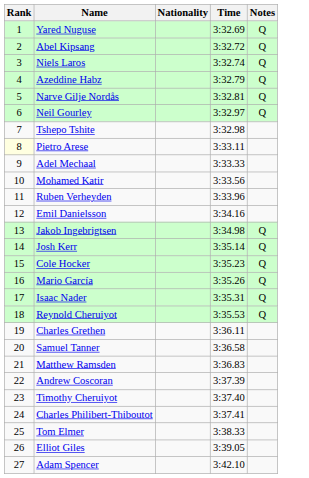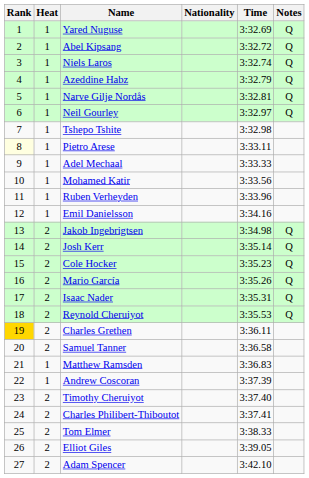+ column: Heat | 1 | 1 | 1 | 1 | 1 | 1 | 1 | 1 | 1 | 1 | 1 | 1 | 2 | 2 | 2 | 2 | 2 | 2 | 2 | 2 | 1 | 1 | 2 | 2 | 2 | 2 | 2
Charles Grethen | Rank: no background -> gold background
